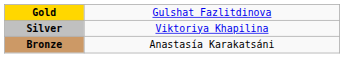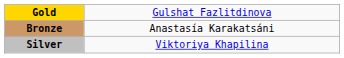rows swapped: Silver <-> Bronze
